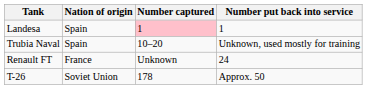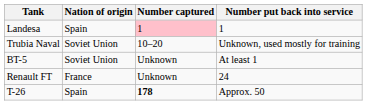Trubia Naval | Nation of origin: Spain -> Soviet Union
+ row: BT-5 | Soviet Union | Unknown | At least 1
T-26 | Nation of origin: Soviet Union -> Spain
T-26 | Number captured: normal -> bold
